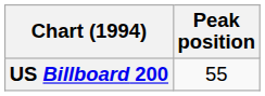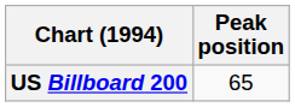US Billboard 200 | Peak position: 55 -> 65
